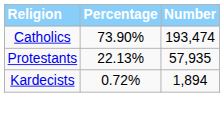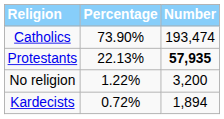Protestants | Number: normal -> bold
+ row: No religion | 1.22% | 3,200
